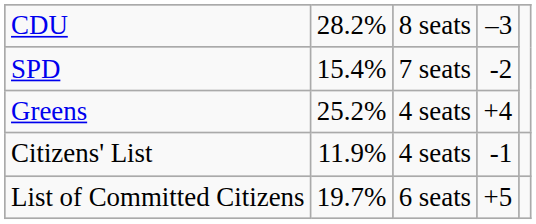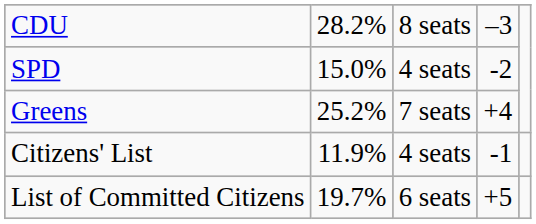SPD | column 2: 15.4% -> 15.0%
SPD | column 3: 7 seats -> 4 seats
Greens | column 3: 4 seats -> 7 seats
